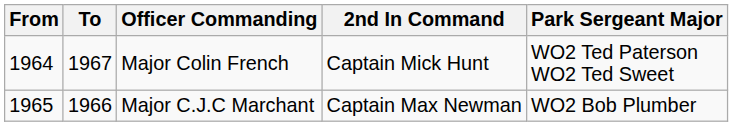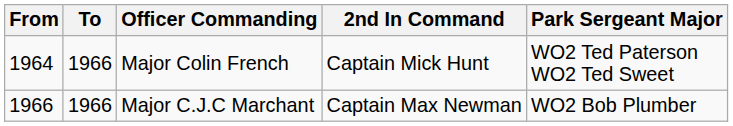Major Colin French | To: 1967 -> 1966
Major C.J.C Marchant | From: 1965 -> 1966
